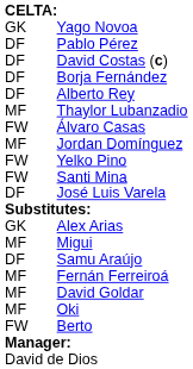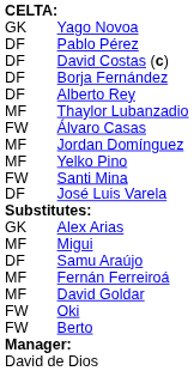Yelko Pino | column 1: FW -> MF
Oki | column 1: MF -> FW
